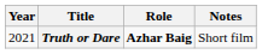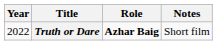Truth or Dare | Year: 2021 -> 2022
